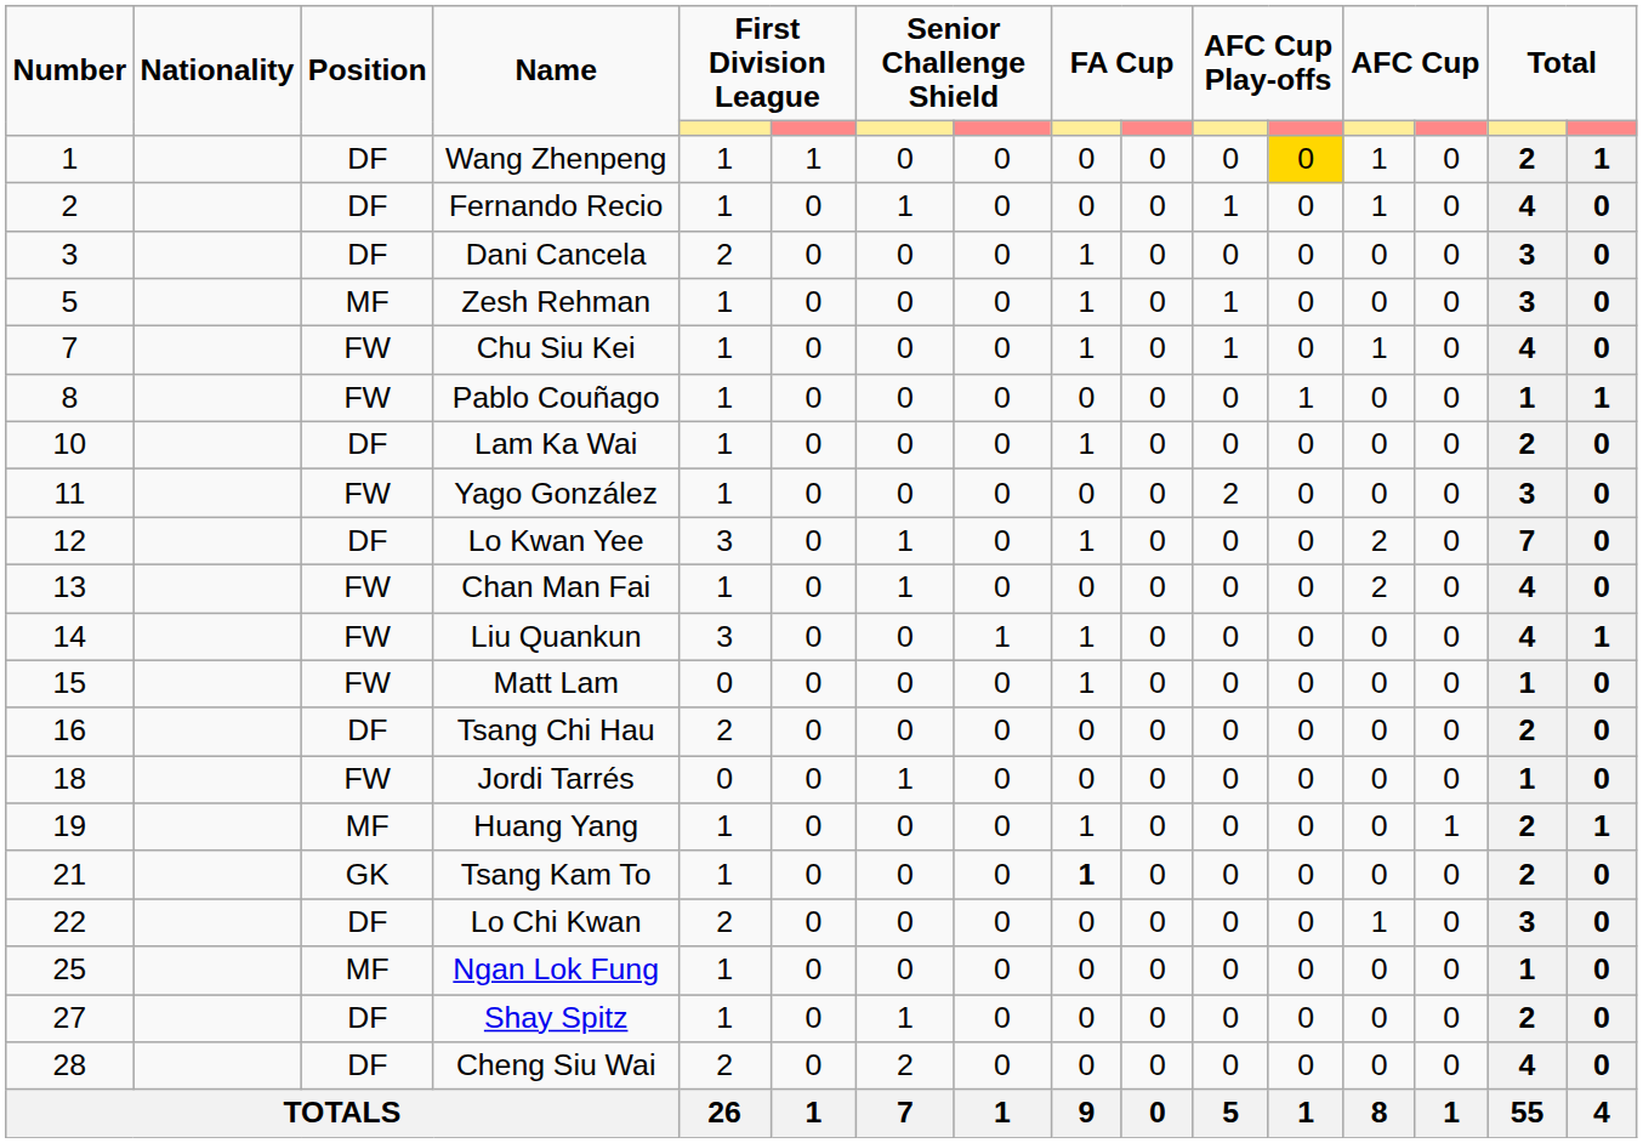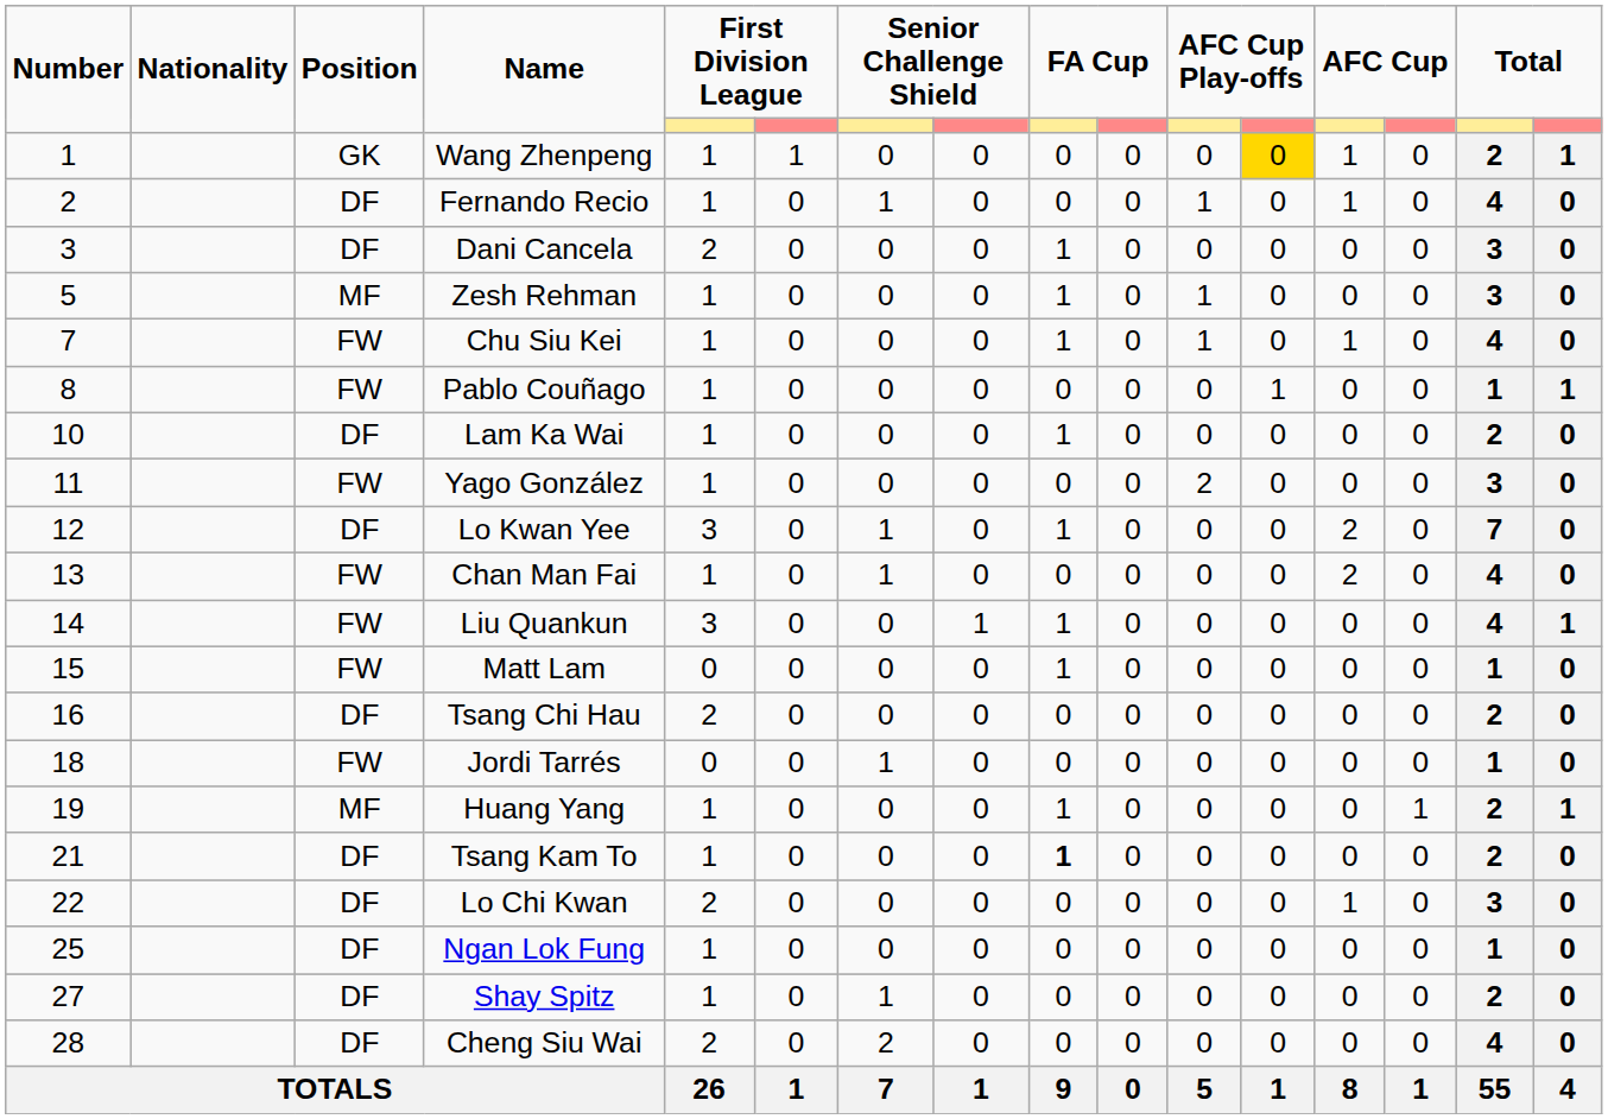Wang Zhenpeng | Position: DF -> GK
Tsang Kam To | Position: GK -> DF
Ngan Lok Fung | Position: MF -> DF
